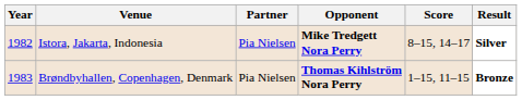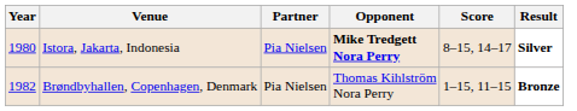Istora, Jakarta, Indonesia | Year: 1982 -> 1980
Brøndbyhallen, Copenhagen, Denmark | Year: 1983 -> 1982
Brøndbyhallen, Copenhagen, Denmark | Opponent: bold -> normal
